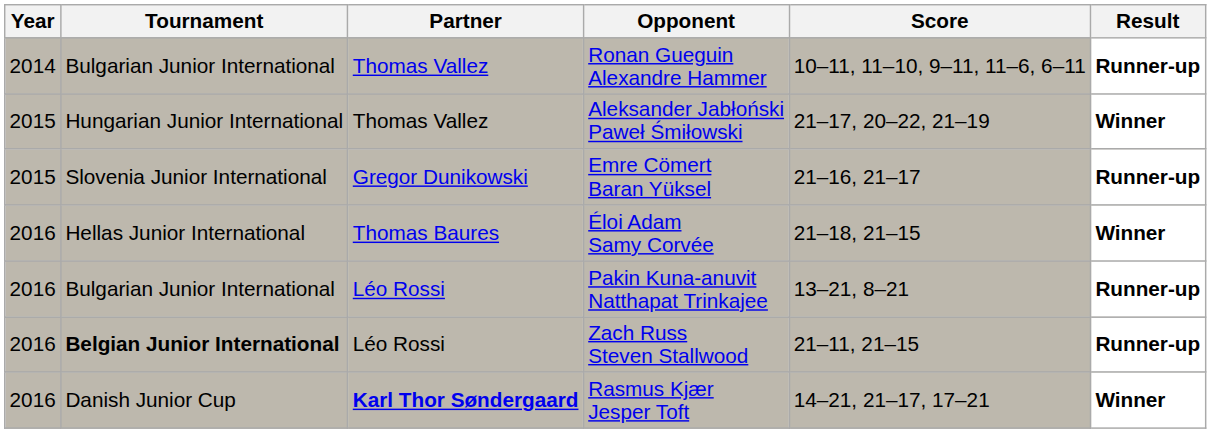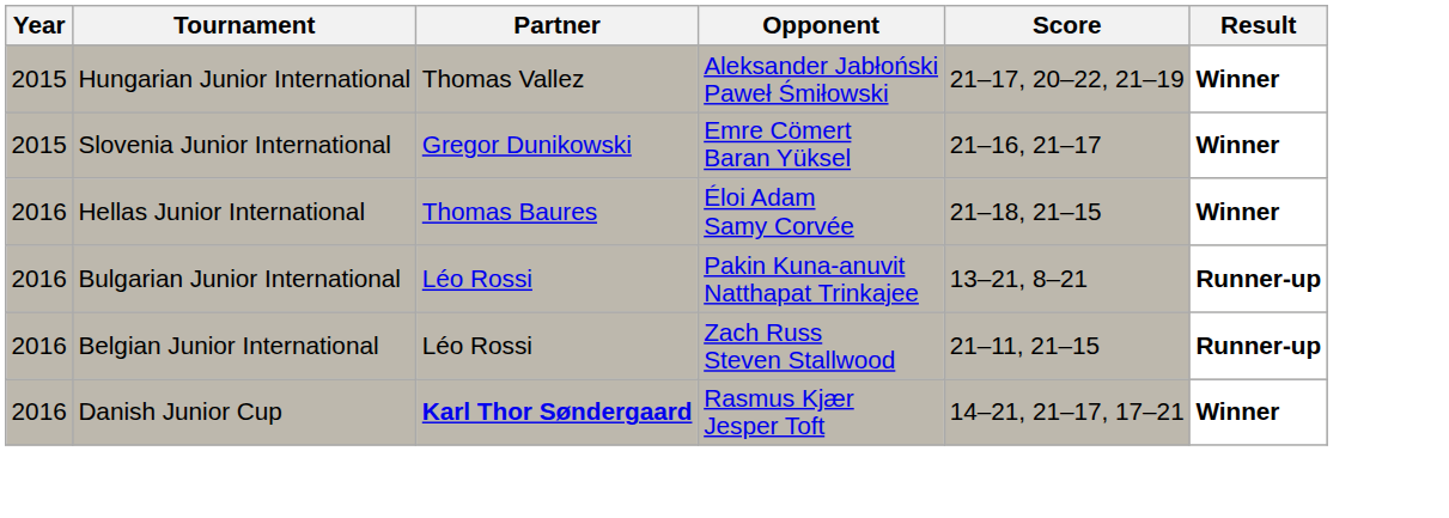- row: 2014 | Bulgarian Junior International | Thomas Vallez | Ronan Gueguin Alexandre Hammer | 10–11, 11–10, 9–11, 11–6, 6–11 | Runner-up
Emre Cömert Baran Yüksel | Result: Runner-up -> Winner
Zach Russ Steven Stallwood | Tournament: bold -> normal
